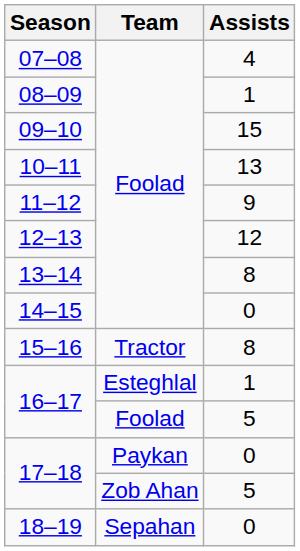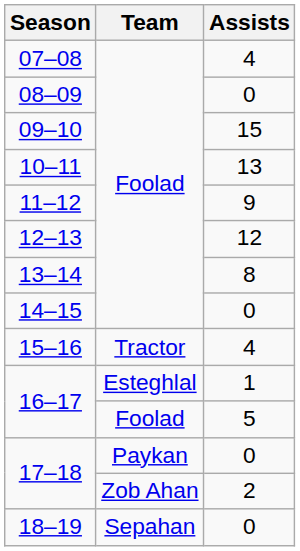08–09 | Assists: 1 -> 0
15–16 | Assists: 8 -> 4
17–18 / Zob Ahan | Assists: 5 -> 2
